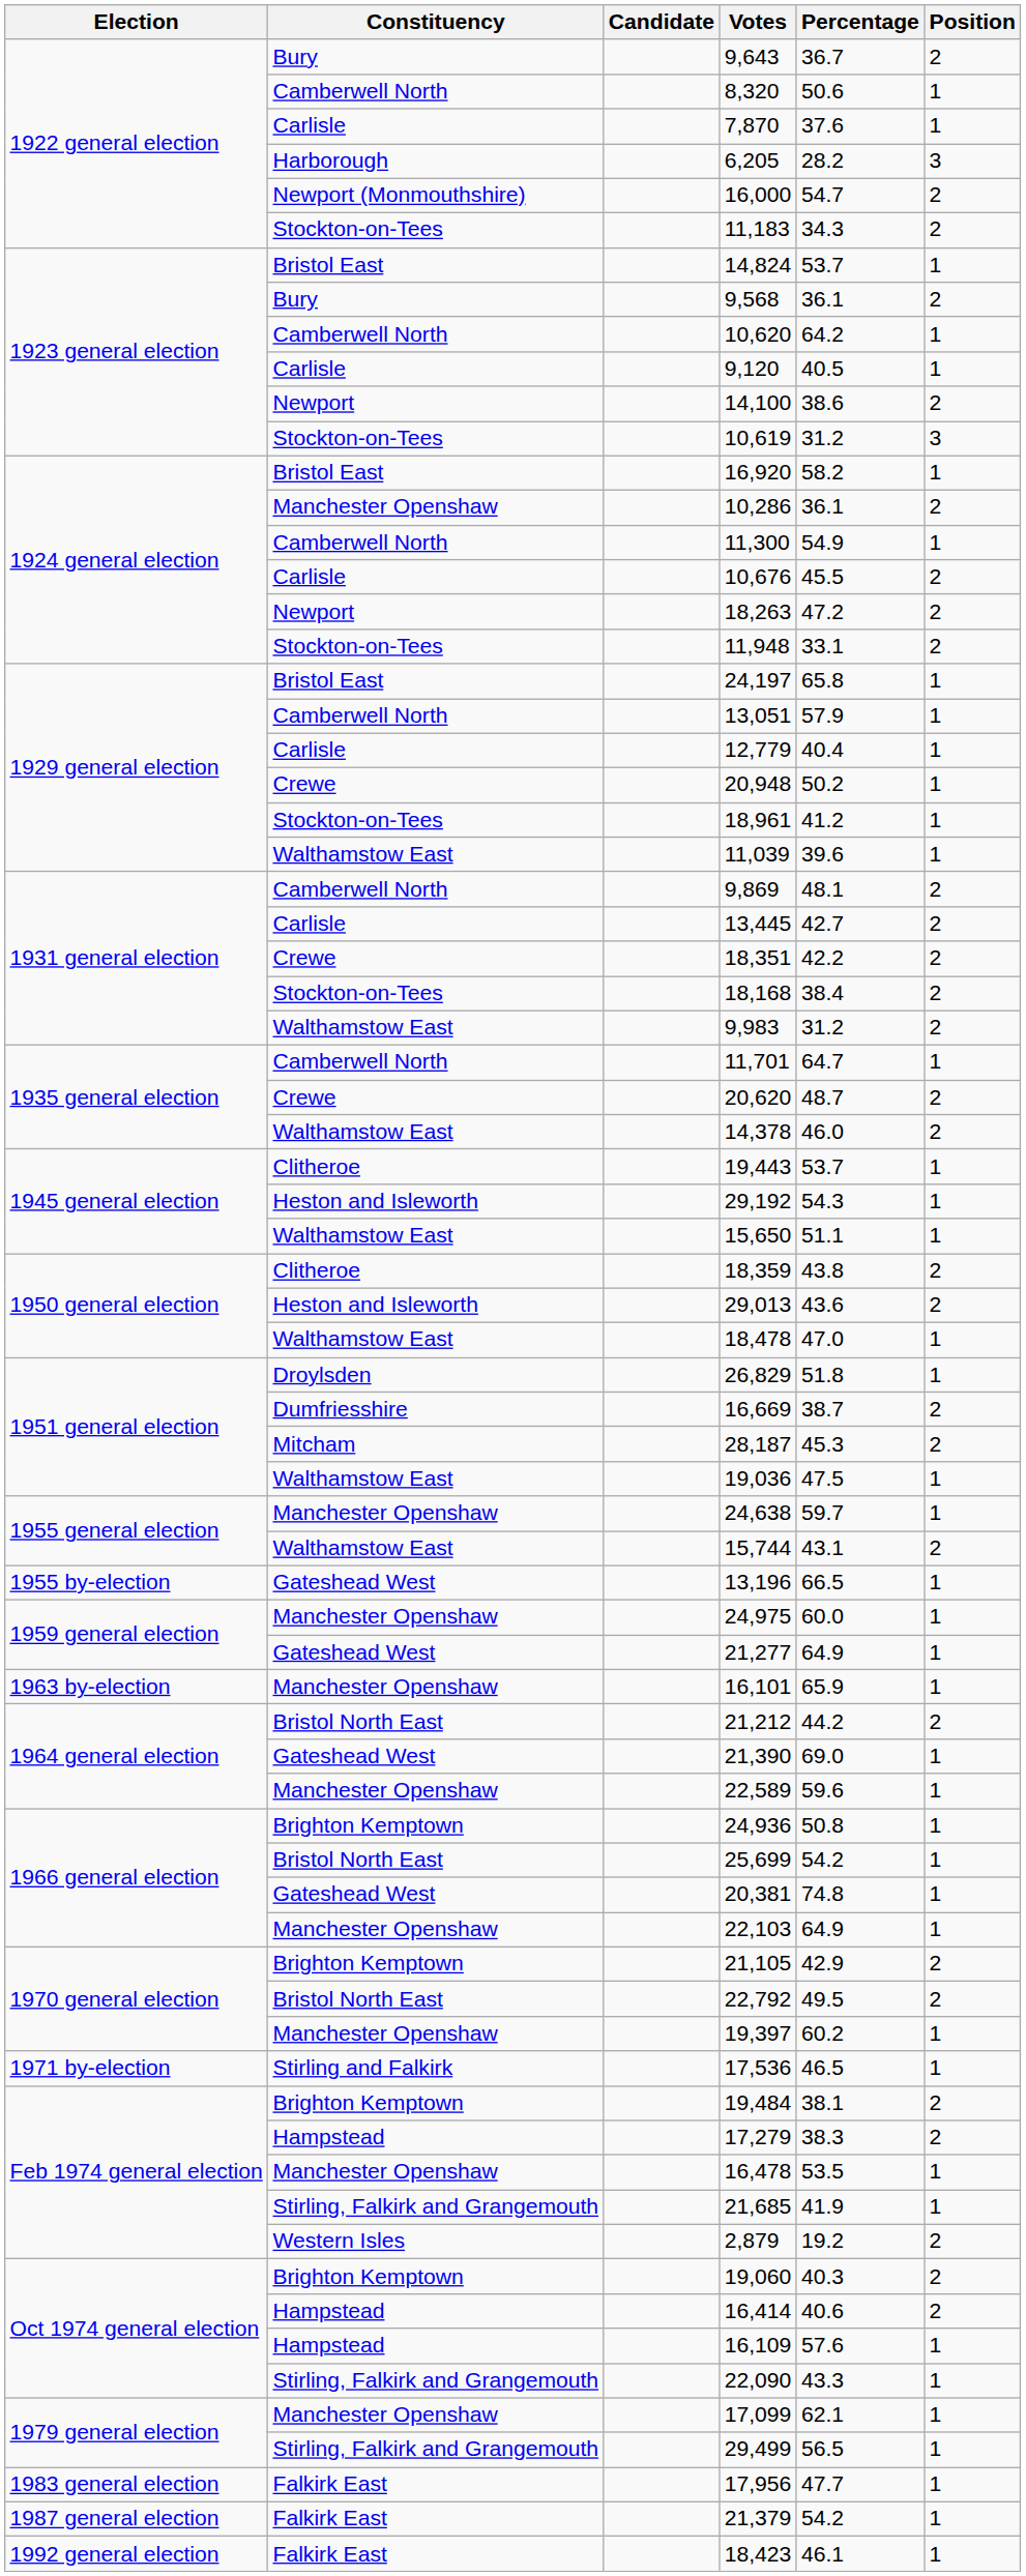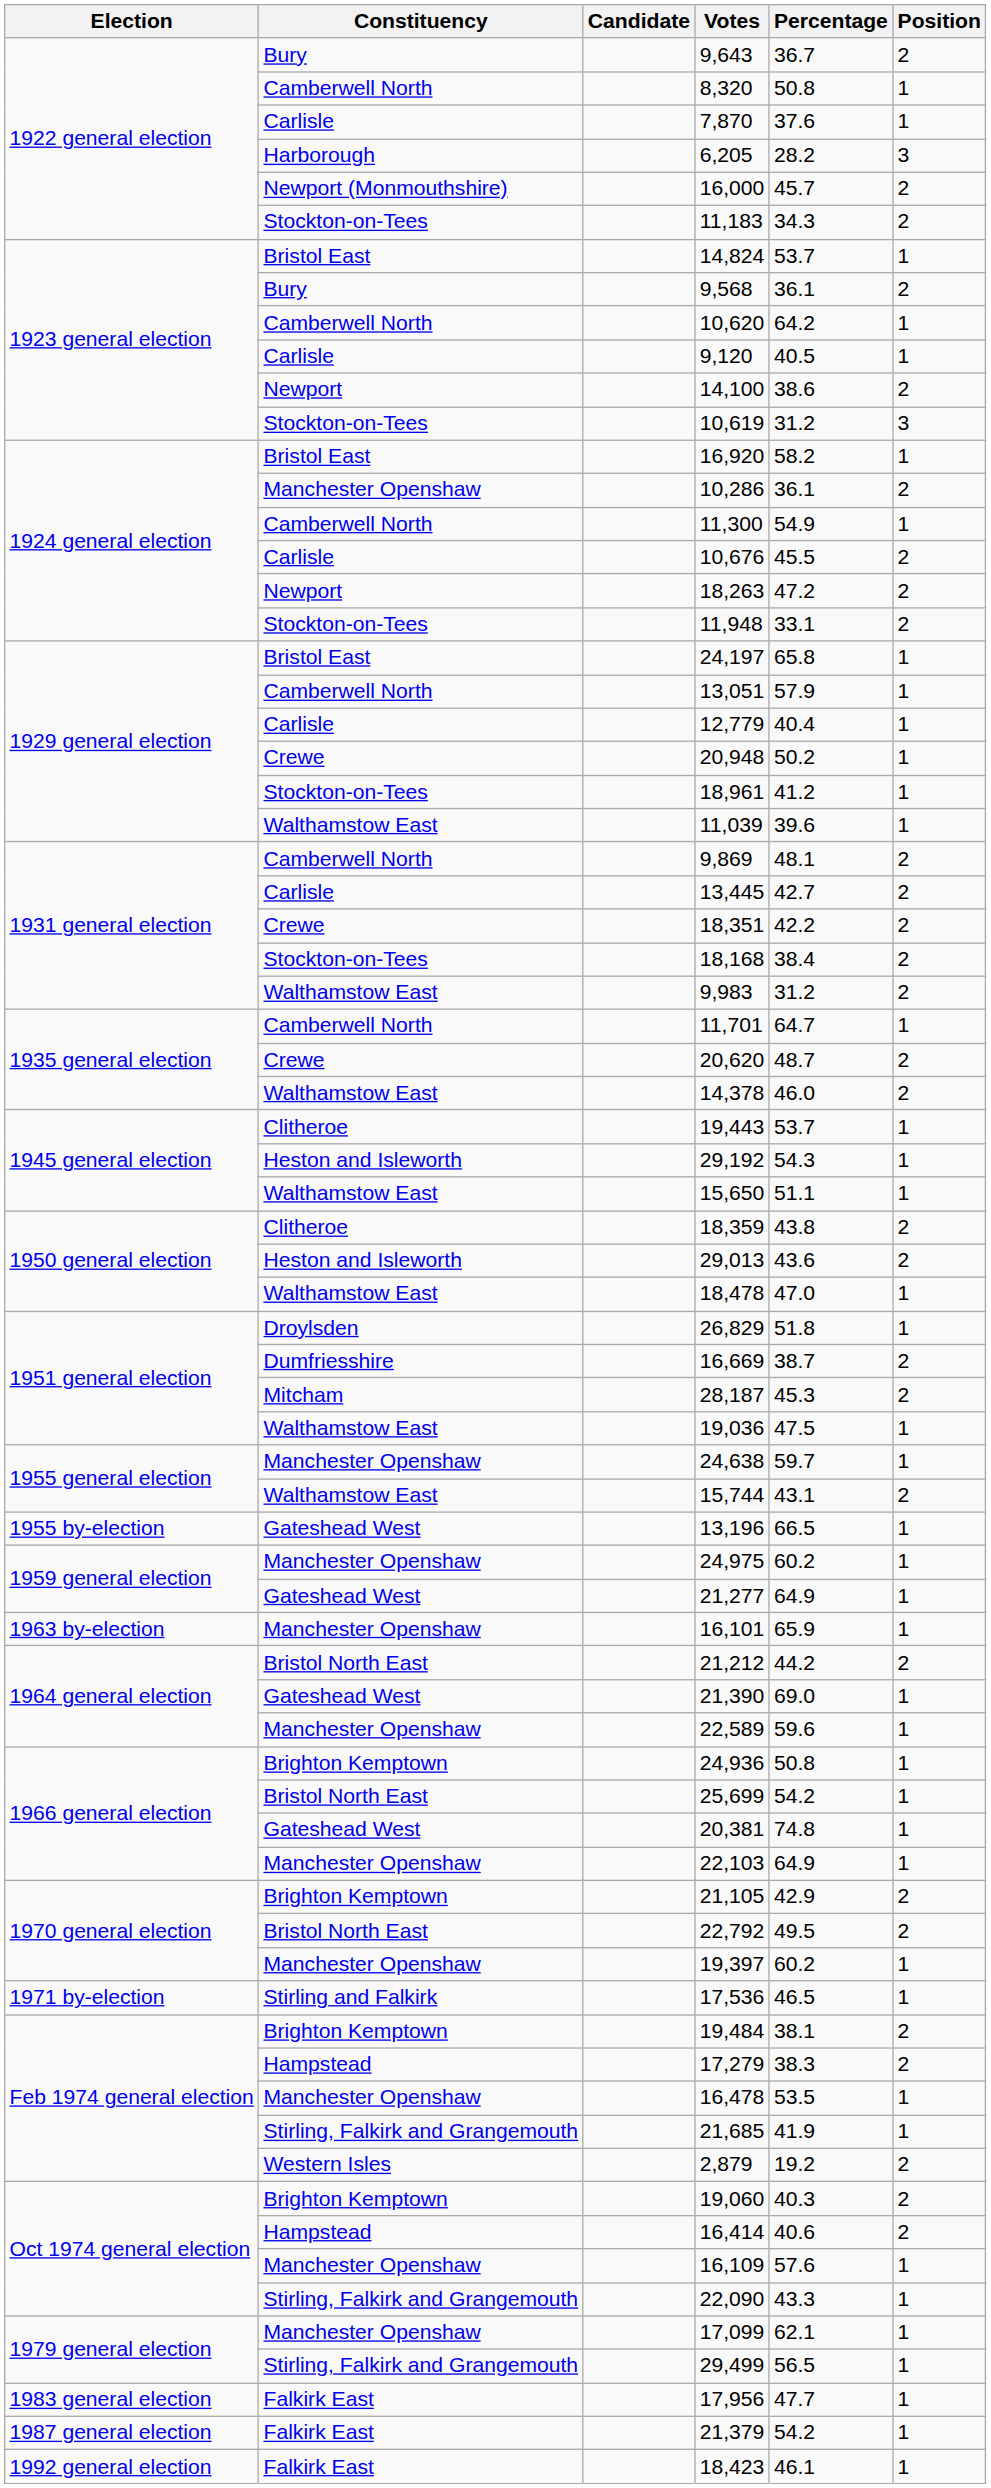8,320 | Percentage: 50.6 -> 50.8
16,000 | Percentage: 54.7 -> 45.7
24,975 | Percentage: 60.0 -> 60.2
16,109 | Constituency: Hampstead -> Manchester Openshaw
